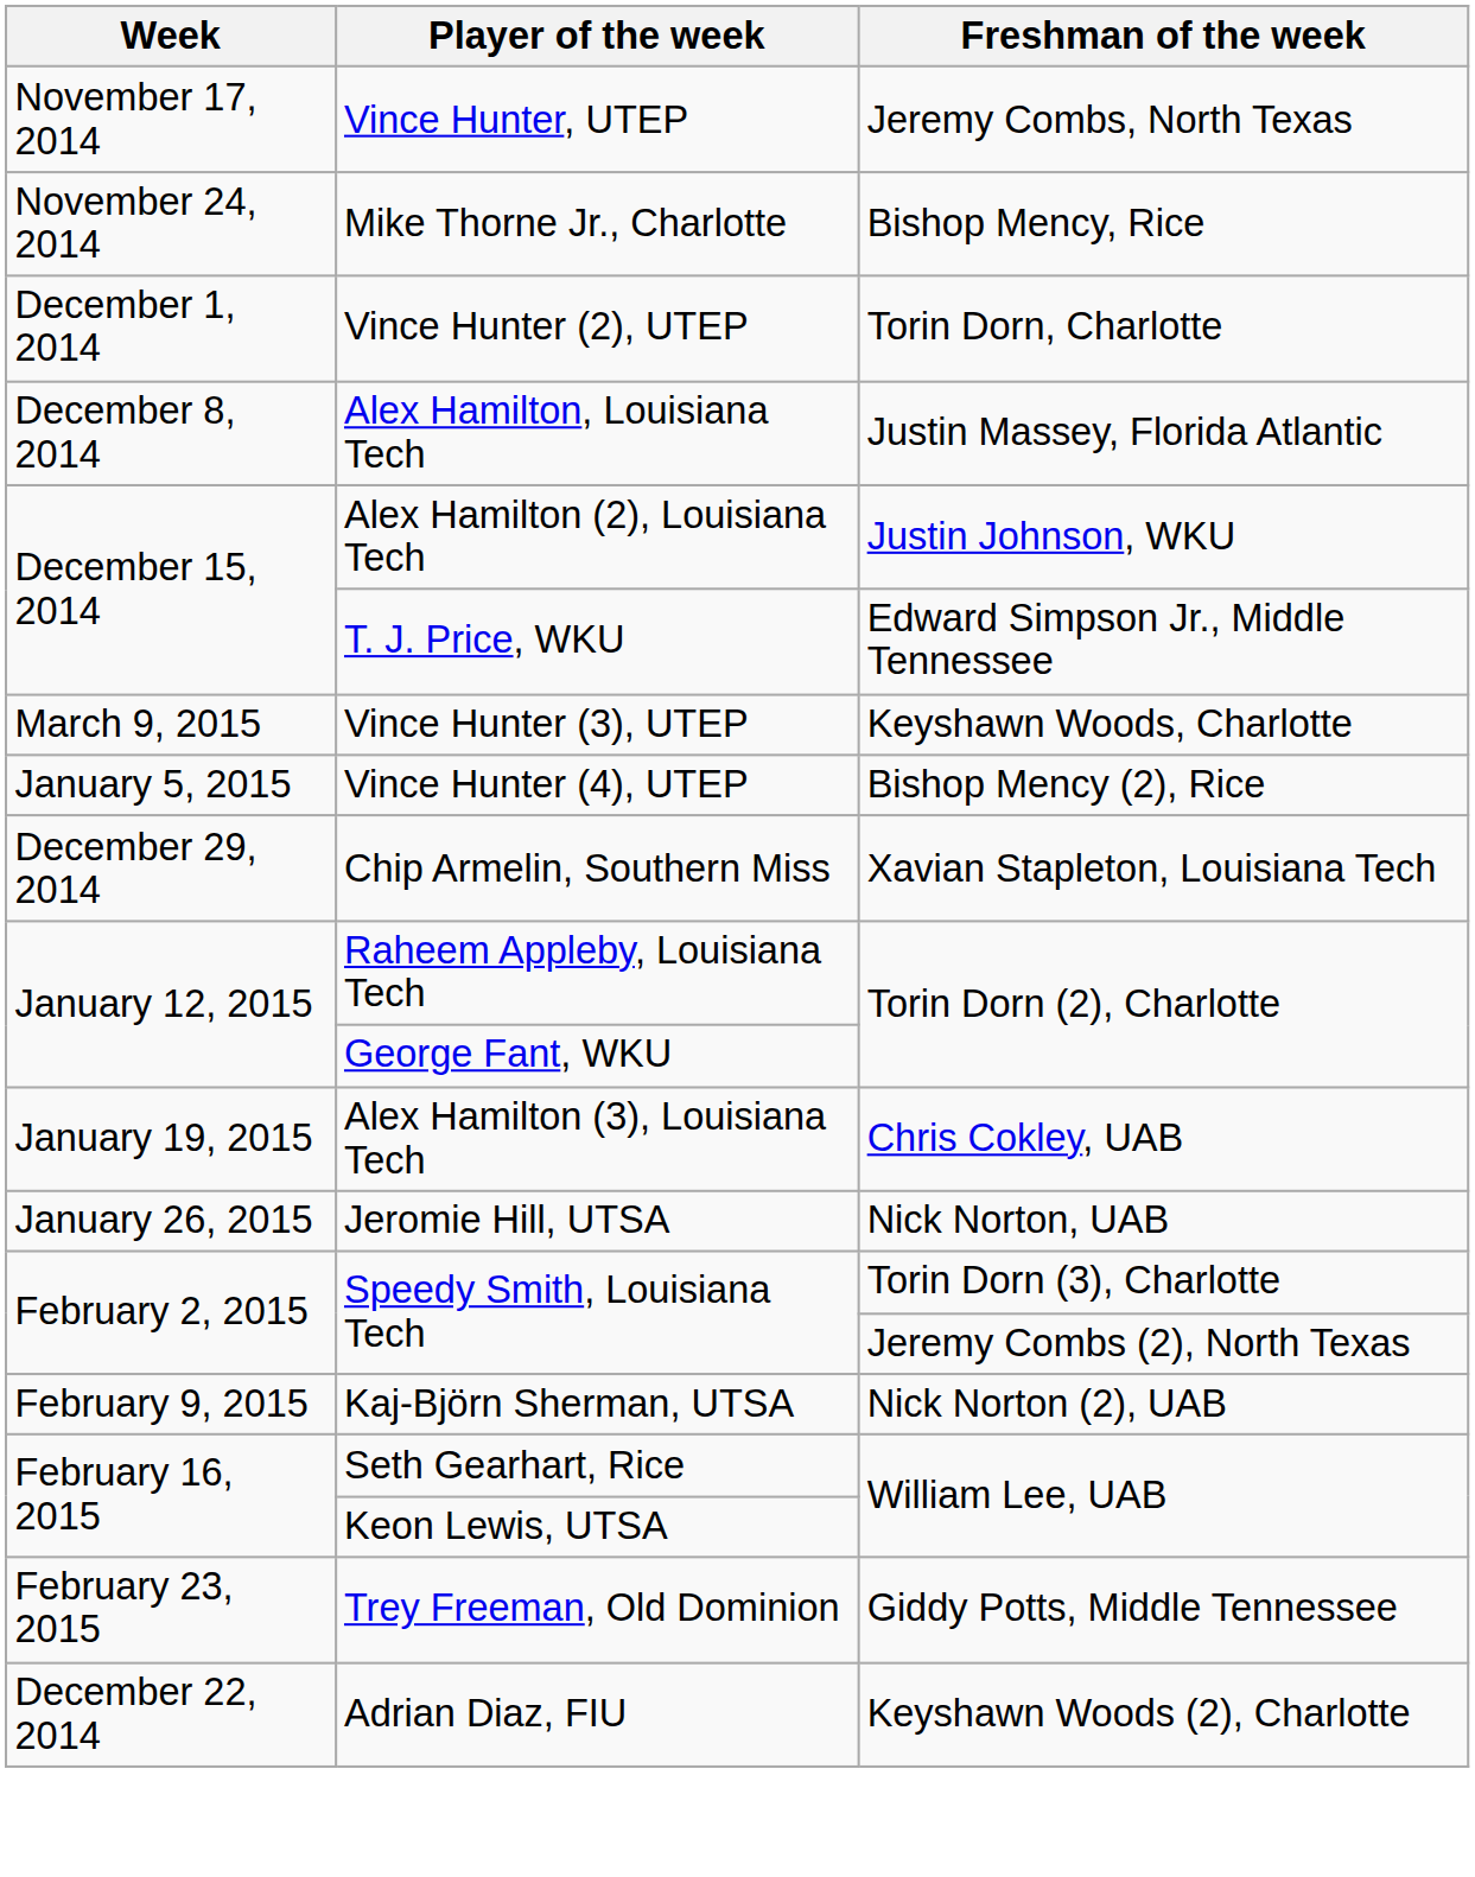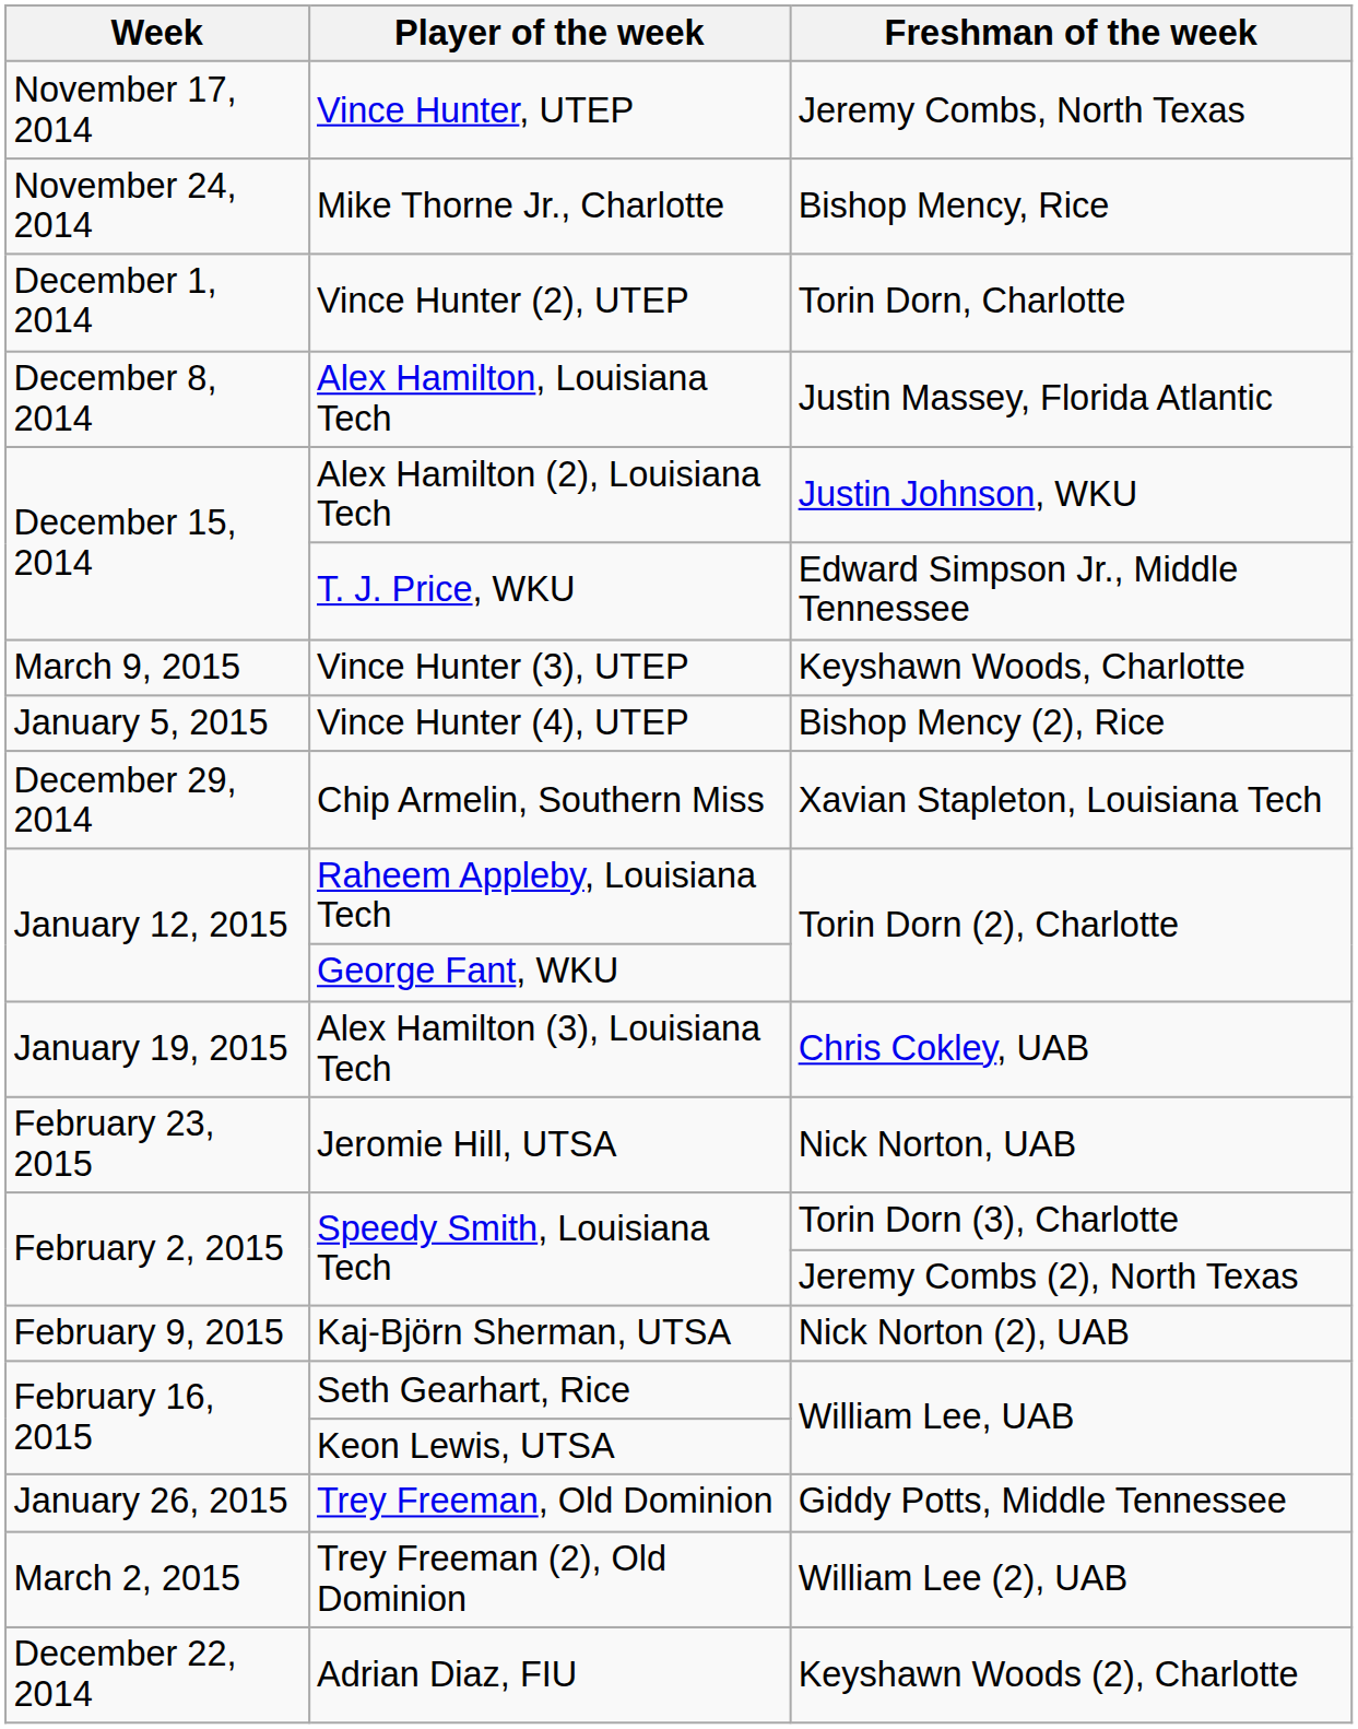Jeromie Hill, UTSA | Week: January 26, 2015 -> February 23, 2015
Trey Freeman, Old Dominion | Week: February 23, 2015 -> January 26, 2015
+ row: March 2, 2015 | Trey Freeman (2), Old Dominion | William Lee (2), UAB
